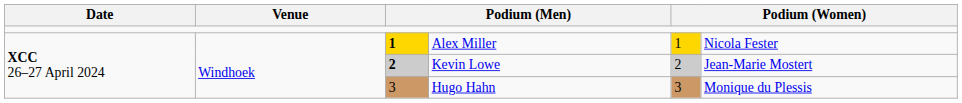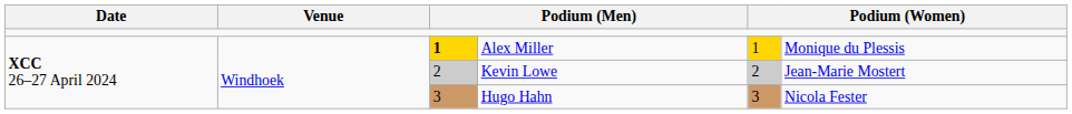Alex Miller | column 6: Nicola Fester -> Monique du Plessis
Kevin Lowe | column 3: bold -> normal
Hugo Hahn | column 6: Monique du Plessis -> Nicola Fester
